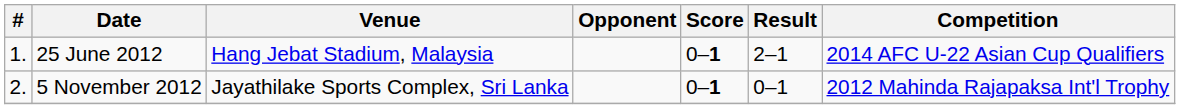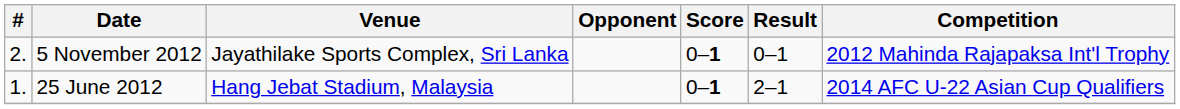rows swapped: 25 June 2012 <-> 5 November 2012
